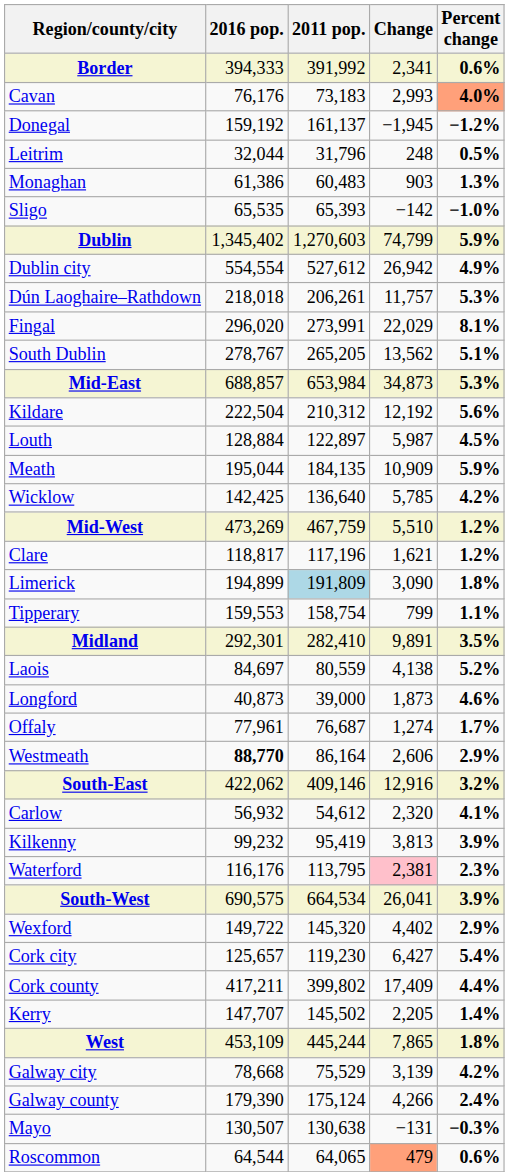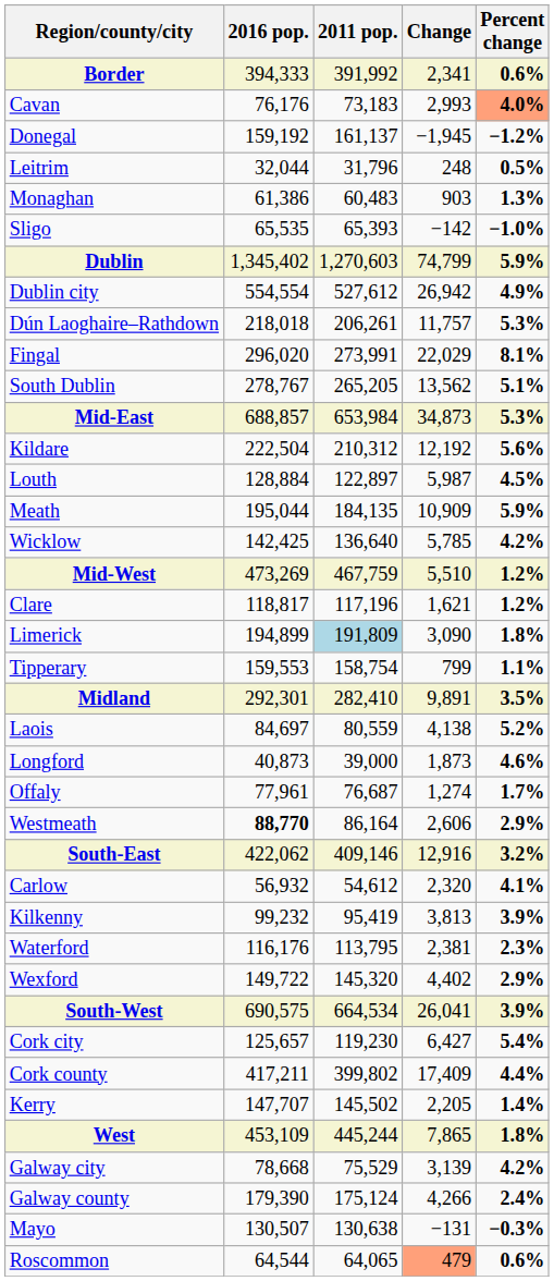Waterford | Change: pink background -> no background
rows swapped: Wexford <-> South-West
